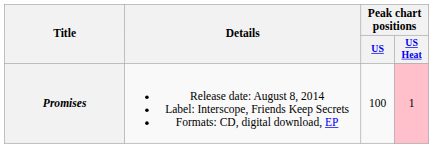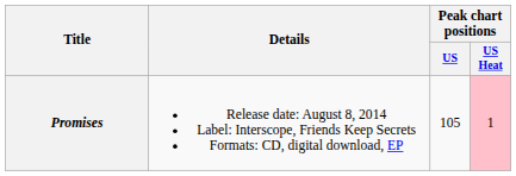Promises | Peak chart positions / US: 100 -> 105
